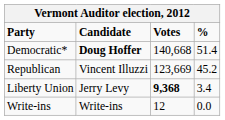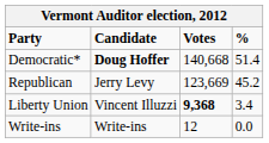Republican | Candidate: Vincent Illuzzi -> Jerry Levy
Liberty Union | Candidate: Jerry Levy -> Vincent Illuzzi
